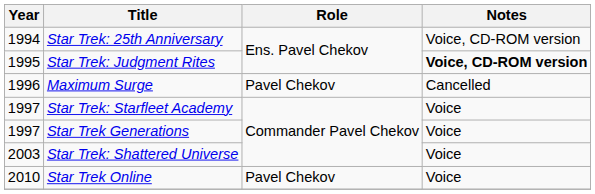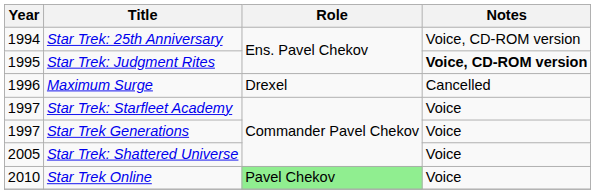Maximum Surge | Role: Pavel Chekov -> Drexel
Star Trek: Shattered Universe | Year: 2003 -> 2005
Star Trek Online | Role: no background -> lightgreen background
